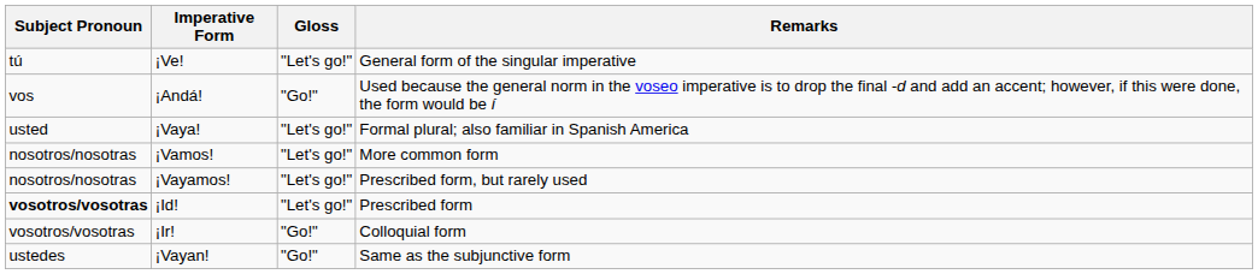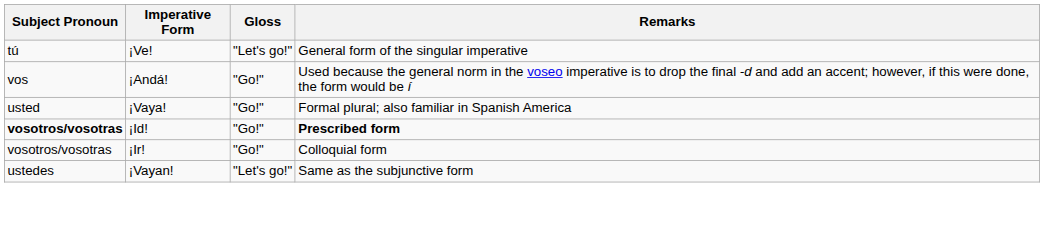¡Vaya! | Gloss: "Let's go!" -> "Go!"
- row: nosotros/nosotras | ¡Vamos! | "Let's go!" | More common form
- row: nosotros/nosotras | ¡Vayamos! | "Let's go!" | Prescribed form, but rarely used
¡Id! | Gloss: "Let's go!" -> "Go!"
¡Id! | Remarks: normal -> bold
¡Vayan! | Gloss: "Go!" -> "Let's go!"
